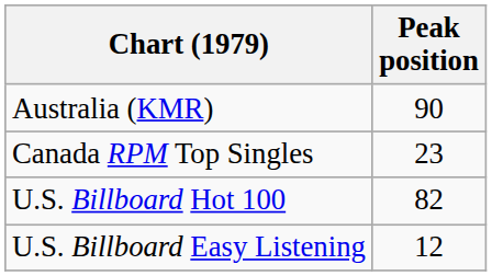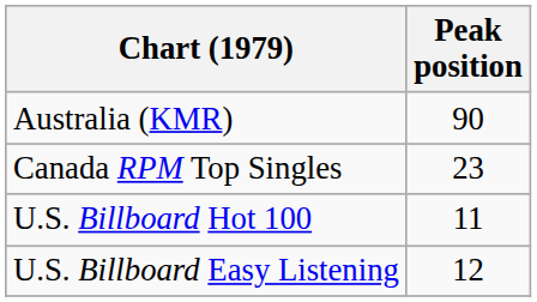U.S. Billboard Hot 100 | Peak position: 82 -> 11
